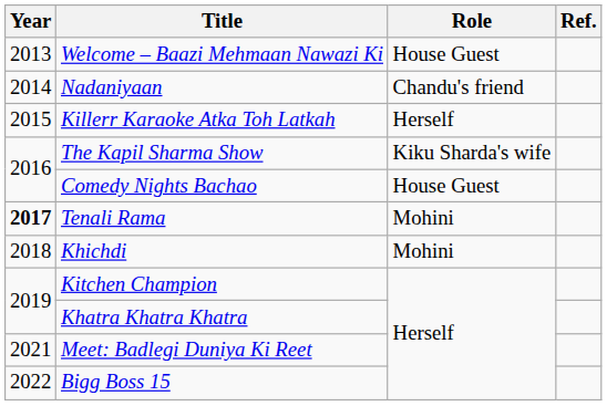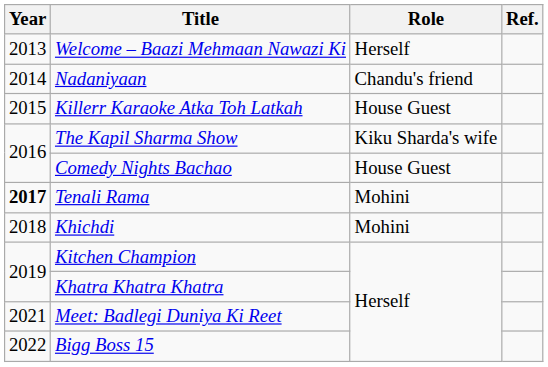Welcome – Baazi Mehmaan Nawazi Ki | Role: House Guest -> Herself
Killerr Karaoke Atka Toh Latkah | Role: Herself -> House Guest
